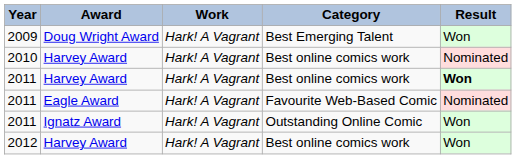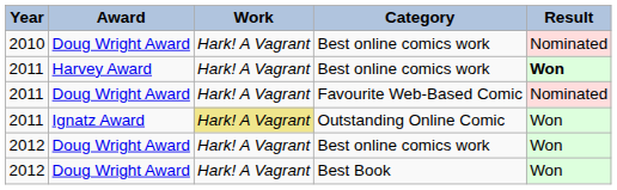- row: 2009 | Doug Wright Award | Hark! A Vagrant | Best Emerging Talent | Won
2010 / Best online comics work | Award: Harvey Award -> Doug Wright Award
Favourite Web-Based Comic | Award: Eagle Award -> Doug Wright Award
Outstanding Online Comic | Work: no background -> khaki background
2012 / Best online comics work | Award: Harvey Award -> Doug Wright Award
+ row: 2012 | Doug Wright Award | Hark! A Vagrant | Best Book | Won
